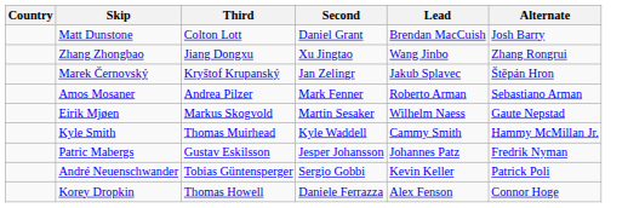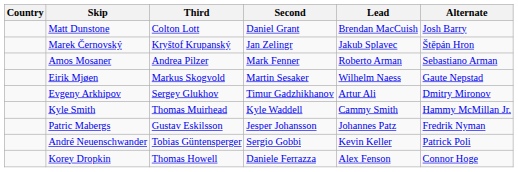- row: Zhang Zhongbao | Jiang Dongxu | Xu Jingtao | Wang Jinbo | Zhang Rongrui
+ row: Evgeny Arkhipov | Sergey Glukhov | Timur Gadzhikhanov | Artur Ali | Dmitry Mironov
